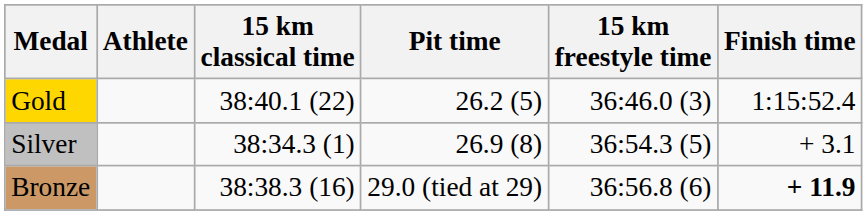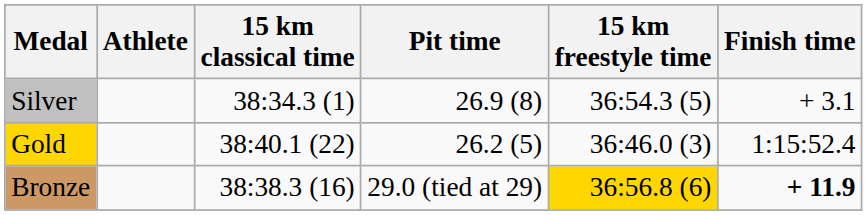rows swapped: Gold <-> Silver
Bronze | 15 km freestyle time: no background -> gold background
